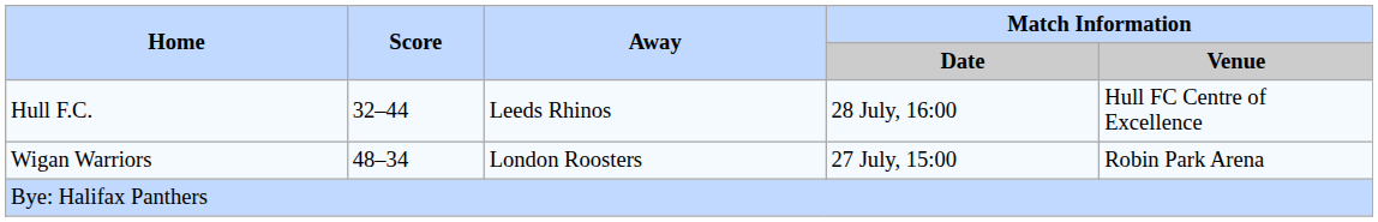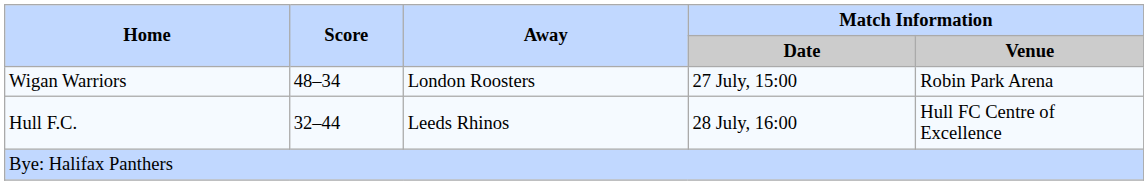rows swapped: Wigan Warriors <-> Hull F.C.
